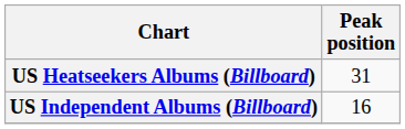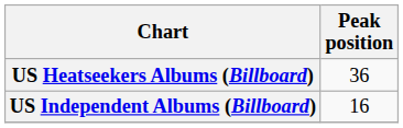US Heatseekers Albums (Billboard) | Peak position: 31 -> 36
